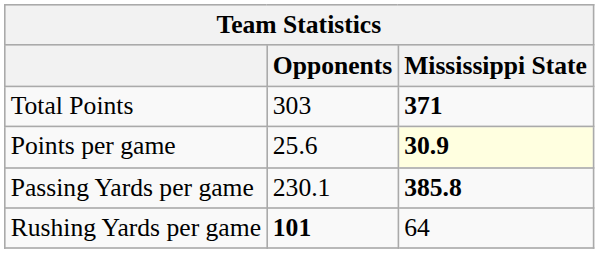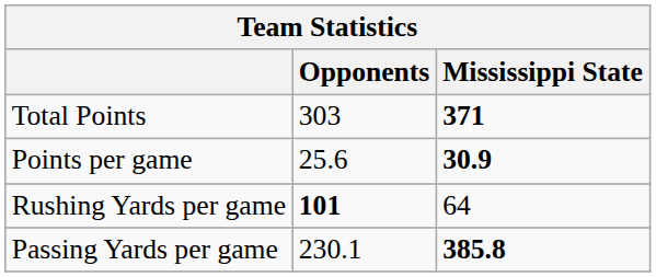Points per game | Mississippi State: lightyellow background -> no background
rows swapped: Rushing Yards per game <-> Passing Yards per game
